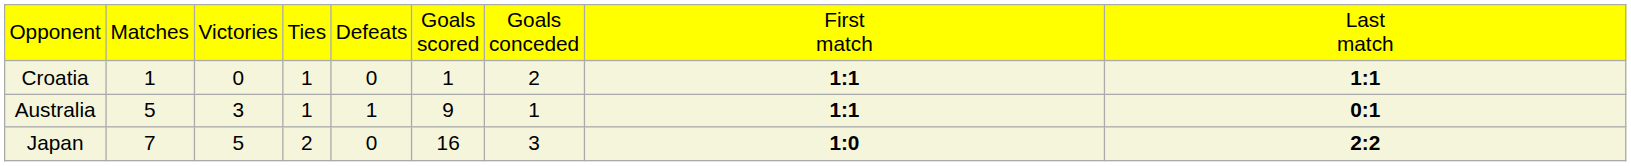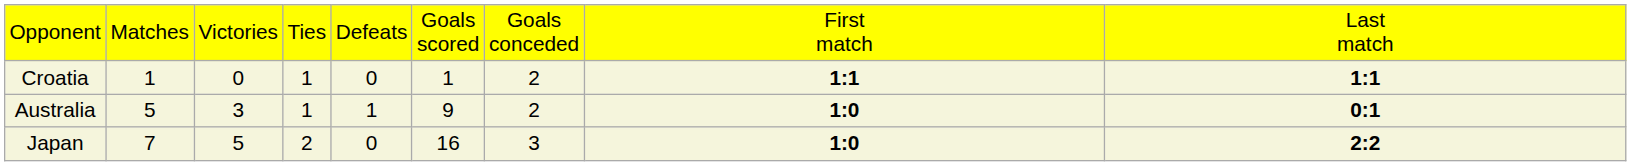Australia | column 7: 1 -> 2
Australia | column 8: 1:1 -> 1:0
